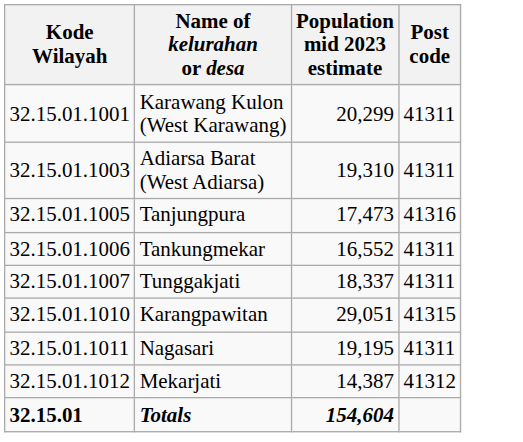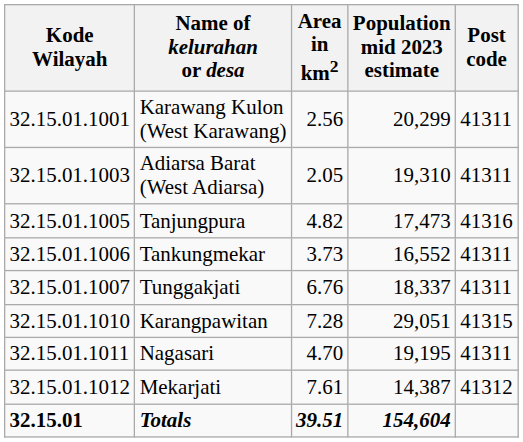+ column: Area in km2 | 2.56 | 2.05 | 4.82 | 3.73 | 6.76 | 7.28 | 4.70 | 7.61 | 39.51
